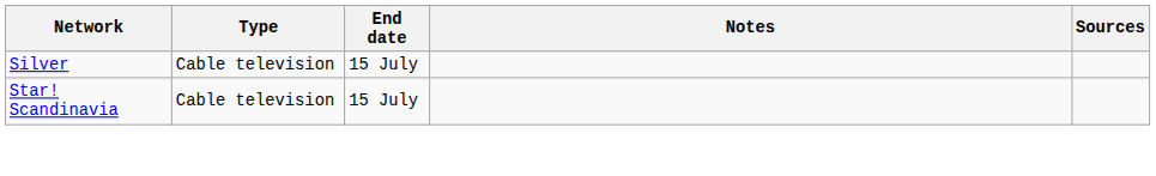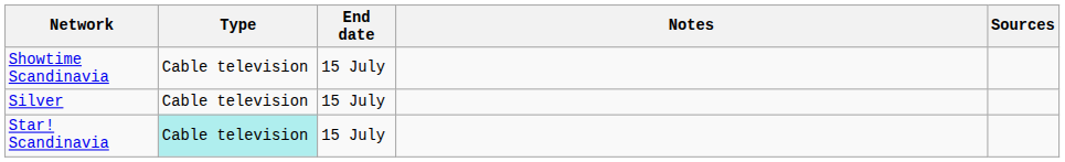+ row: Showtime Scandinavia | Cable television | 15 July
Star! Scandinavia | Type: no background -> paleturquoise background
